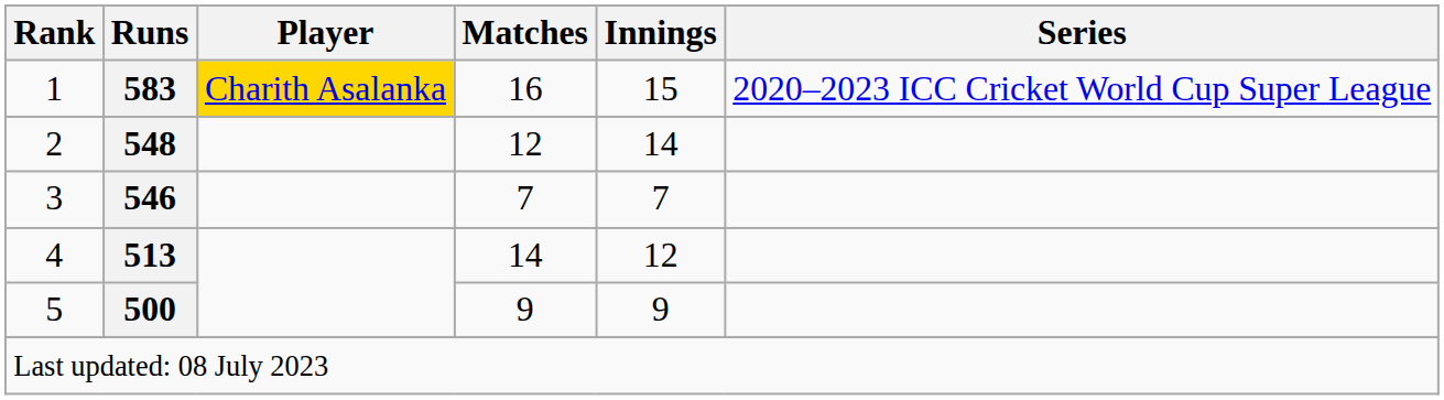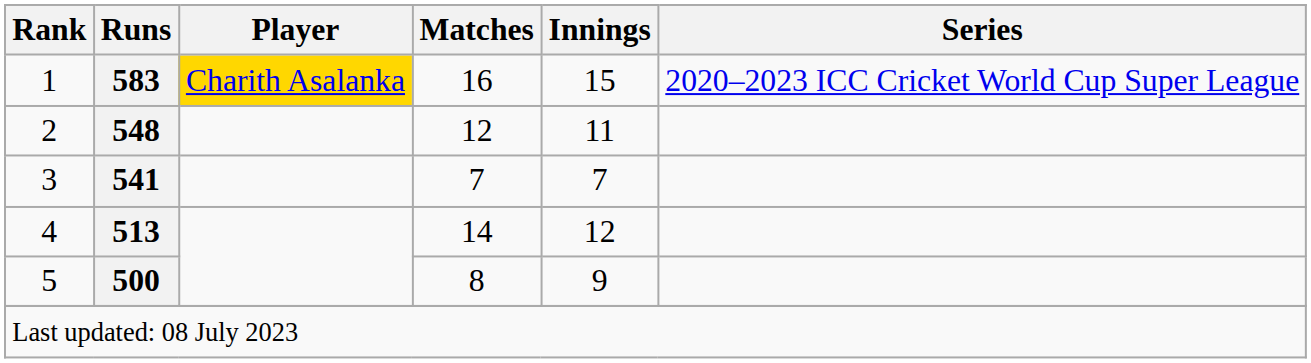2 | Innings: 14 -> 11
3 | Runs: 546 -> 541
5 | Matches: 9 -> 8
